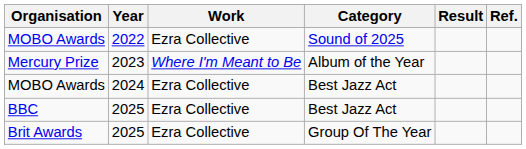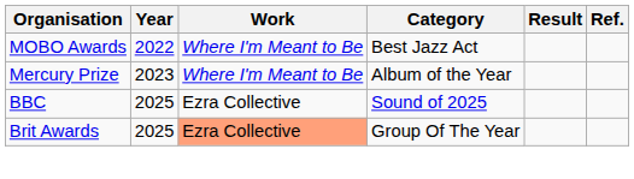MOBO Awards / 2022 | Work: Ezra Collective -> Where I'm Meant to Be
MOBO Awards / 2022 | Category: Sound of 2025 -> Best Jazz Act
- row: MOBO Awards | 2024 | Ezra Collective | Best Jazz Act
BBC | Category: Best Jazz Act -> Sound of 2025
Brit Awards | Work: no background -> lightsalmon background
